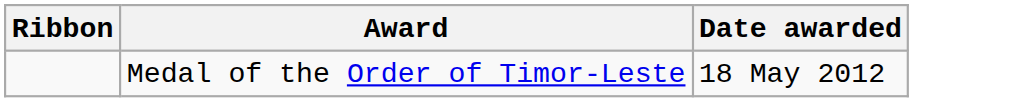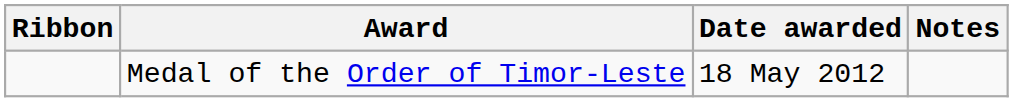+ column: Notes
